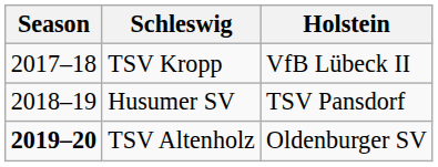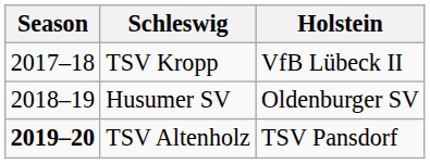Husumer SV | Holstein: TSV Pansdorf -> Oldenburger SV
TSV Altenholz | Holstein: Oldenburger SV -> TSV Pansdorf
